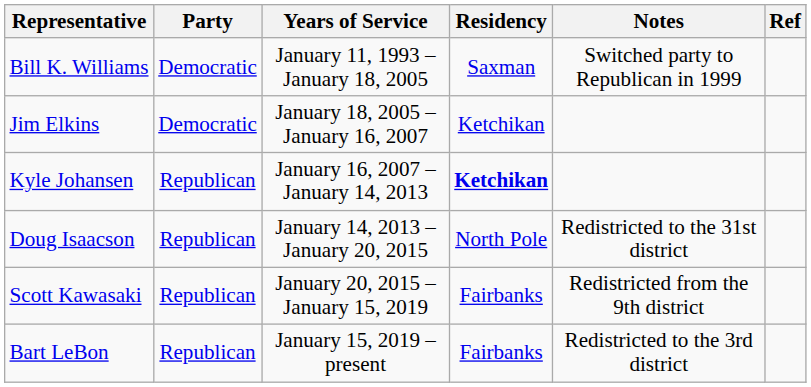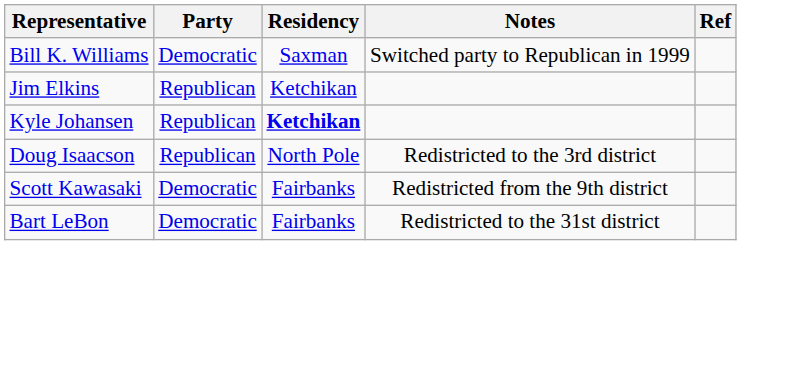- column: Years of Service | January 11, 1993 – January 18, 2005 | January 18, 2005 – January 16, 2007 | January 16, 2007 – January 14, 2013 | January 14, 2013 – January 20, 2015 | January 20, 2015 – January 15, 2019 | January 15, 2019 – present
Jim Elkins | Party: Democratic -> Republican
Doug Isaacson | Notes: Redistricted to the 31st district -> Redistricted to the 3rd district
Scott Kawasaki | Party: Republican -> Democratic
Bart LeBon | Party: Republican -> Democratic
Bart LeBon | Notes: Redistricted to the 3rd district -> Redistricted to the 31st district
